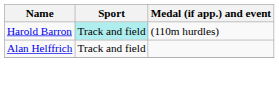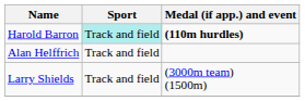Harold Barron | Medal (if app.) and event: normal -> bold
+ row: Larry Shields | Track and field | (3000m team) (1500m)
